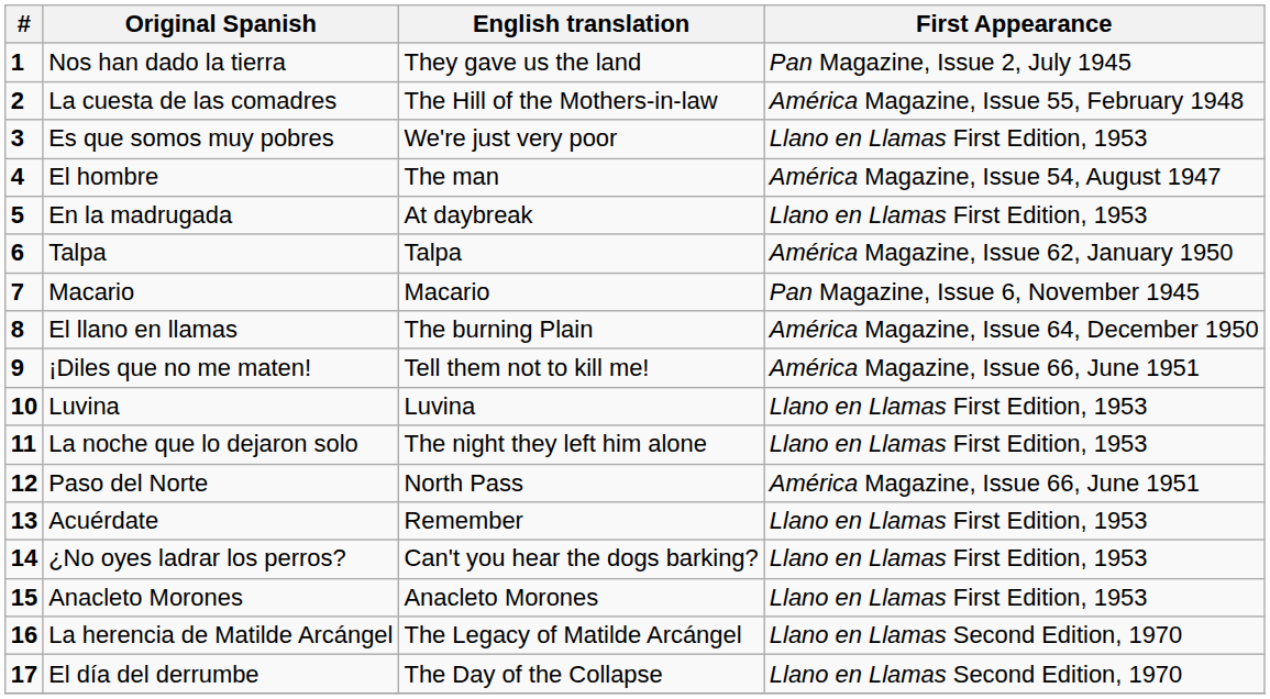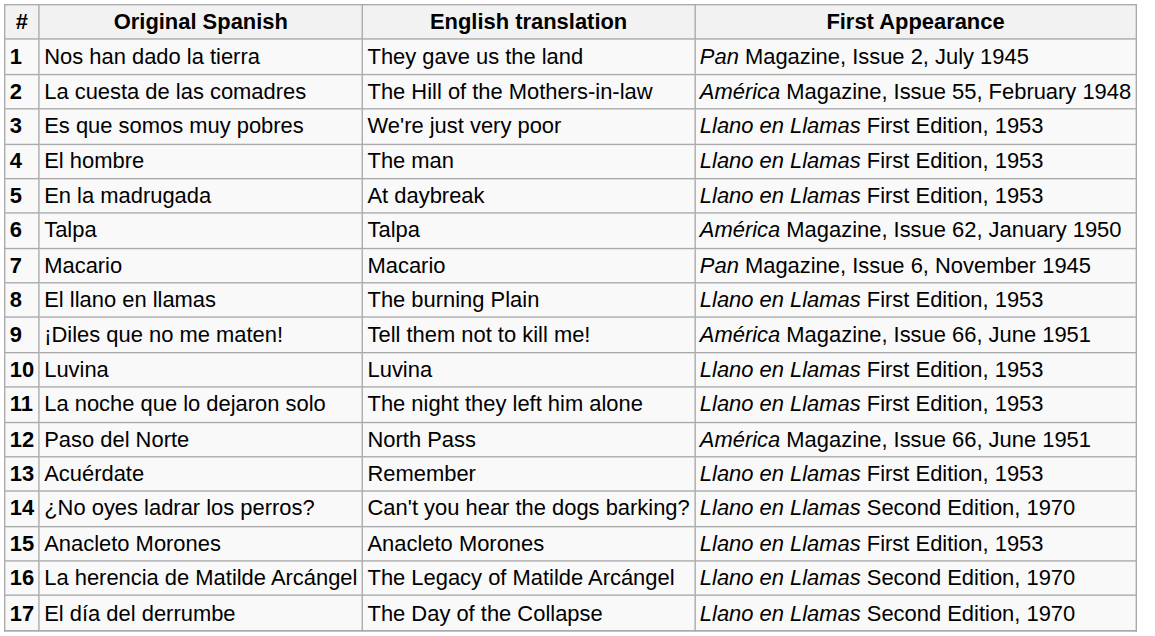El hombre | First Appearance: América Magazine, Issue 54, August 1947 -> Llano en Llamas First Edition, 1953
El llano en llamas | First Appearance: América Magazine, Issue 64, December 1950 -> Llano en Llamas First Edition, 1953
¿No oyes ladrar los perros? | First Appearance: Llano en Llamas First Edition, 1953 -> Llano en Llamas Second Edition, 1970
